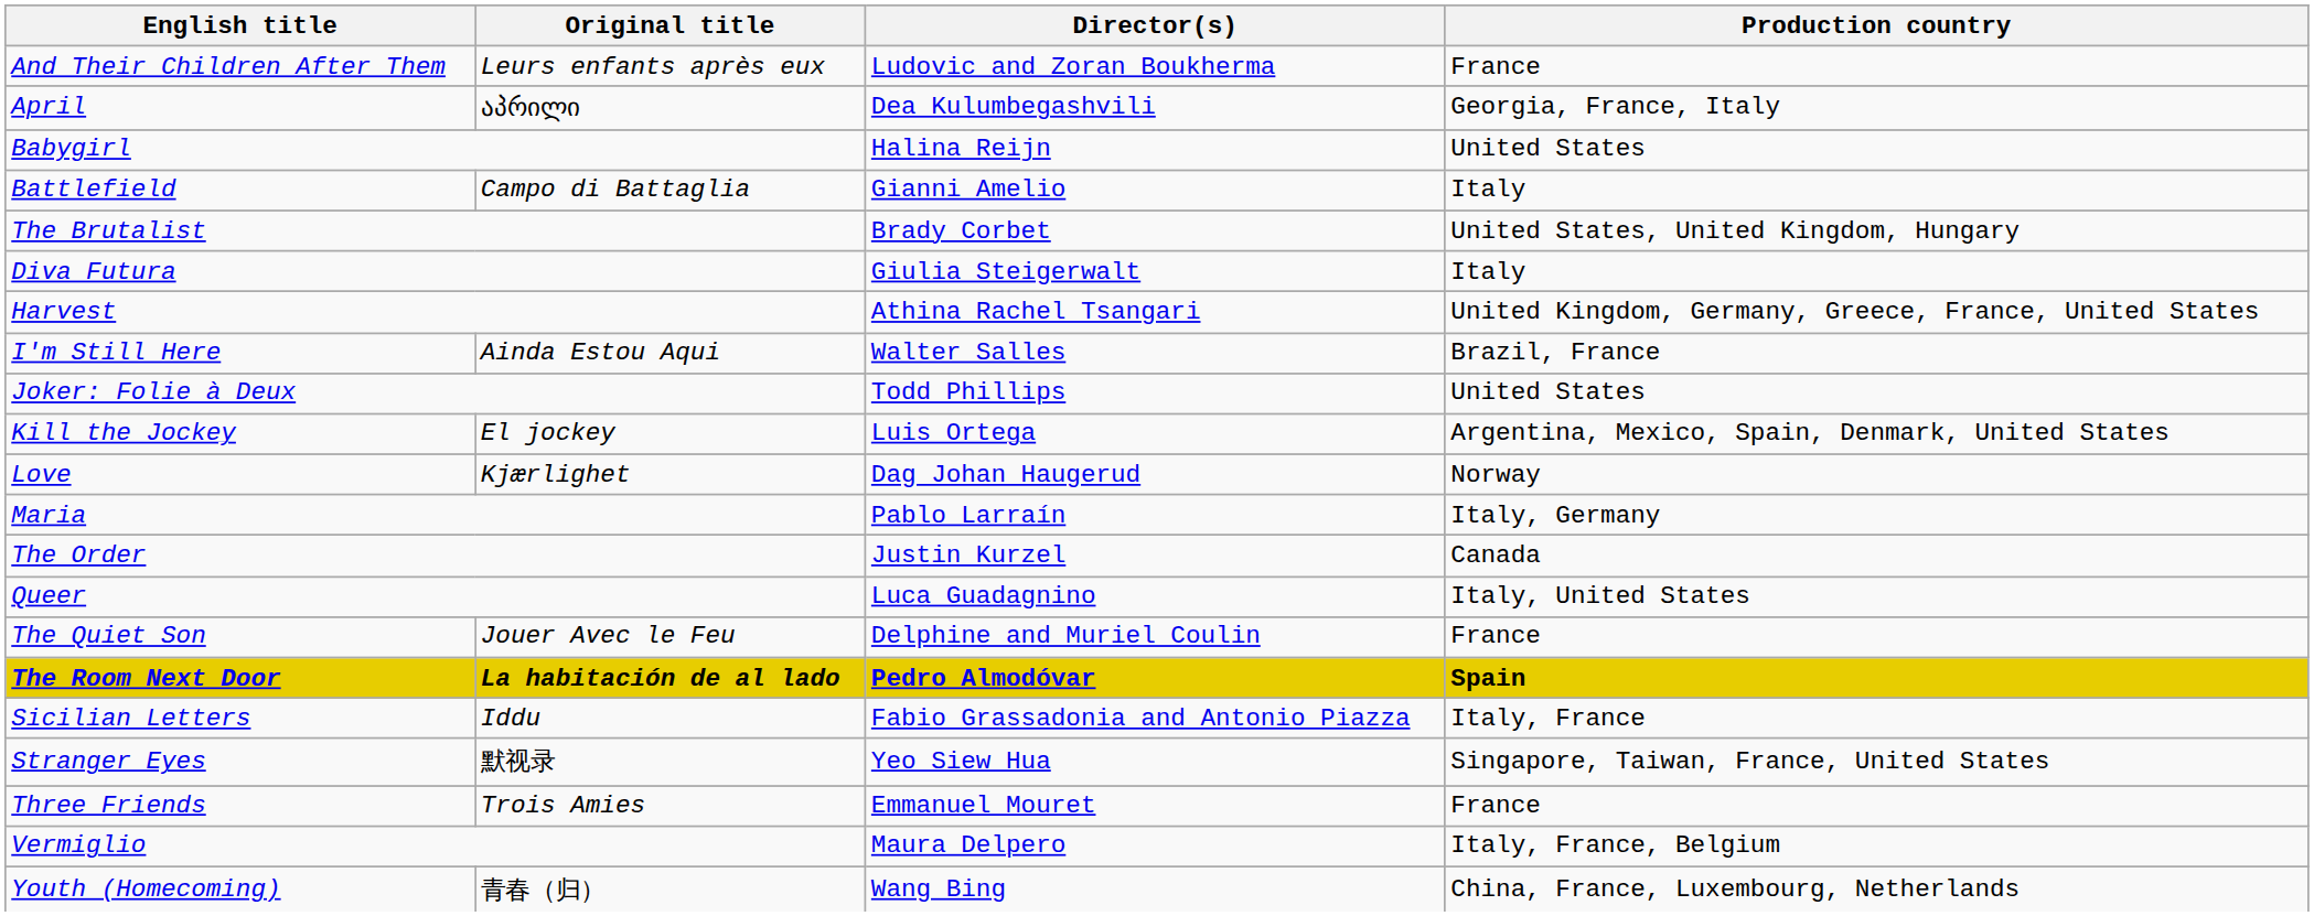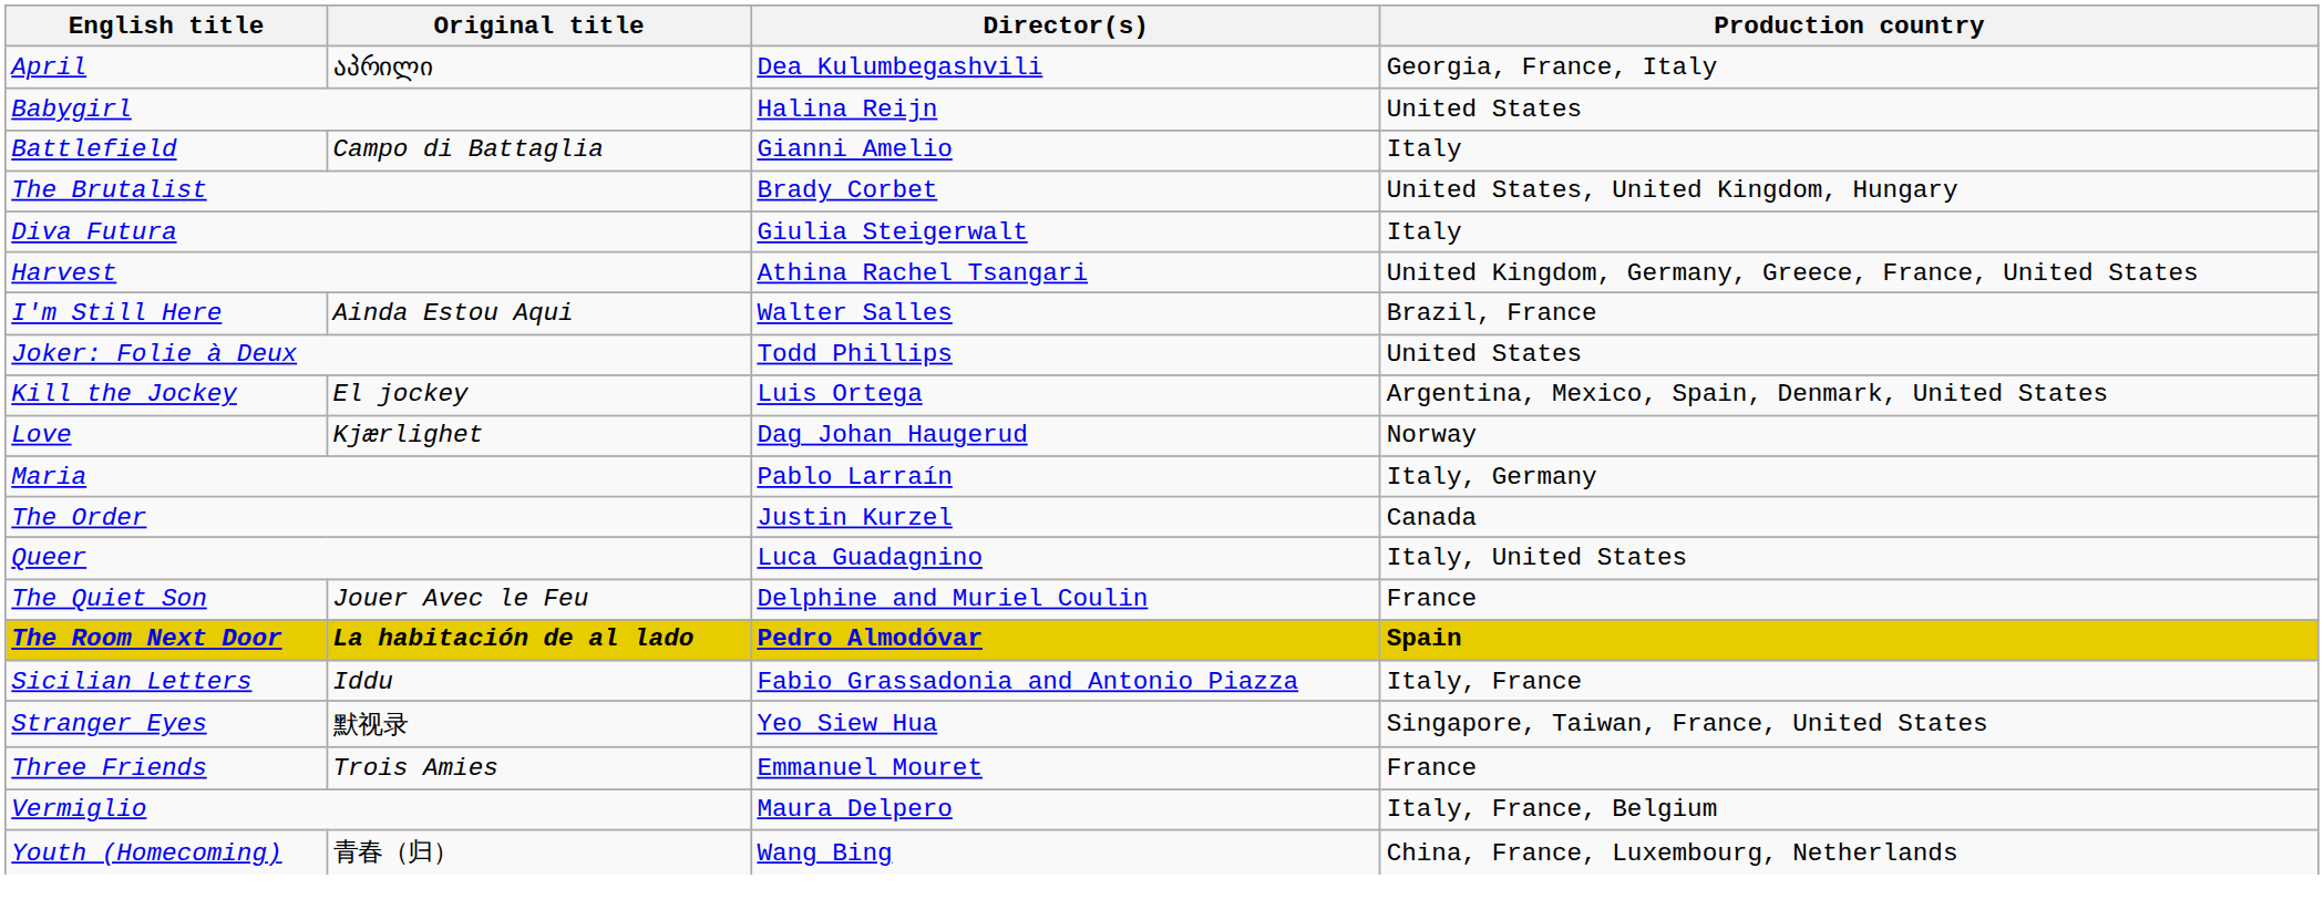- row: And Their Children After Them | Leurs enfants après eux | Ludovic and Zoran Boukherma | France
